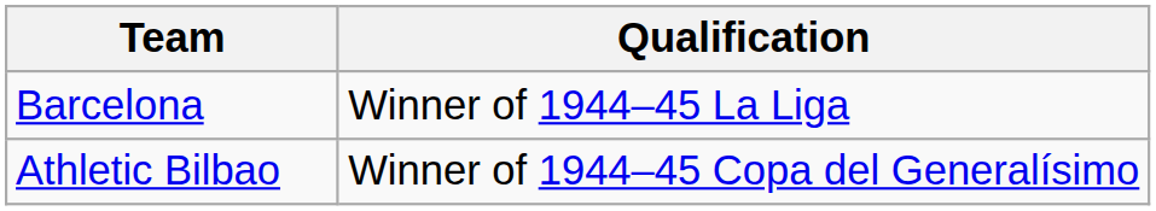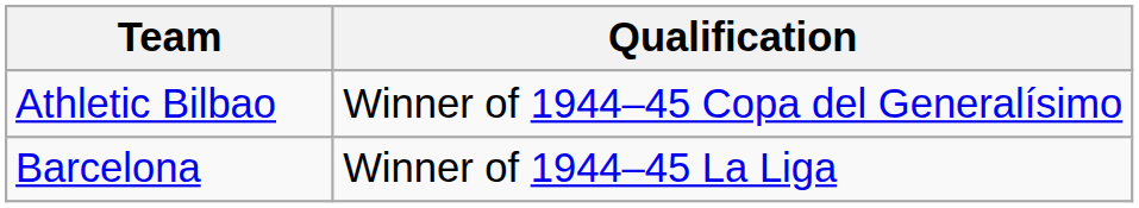rows swapped: Barcelona <-> Athletic Bilbao
